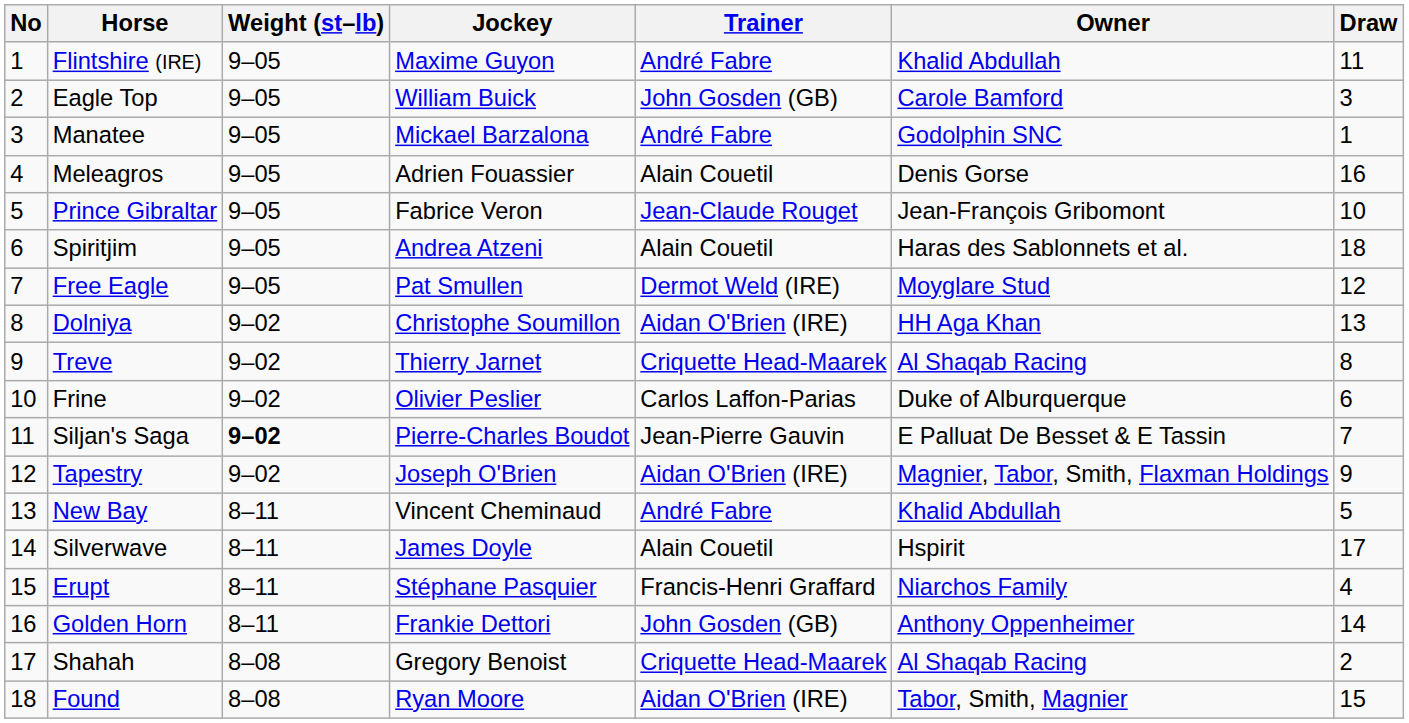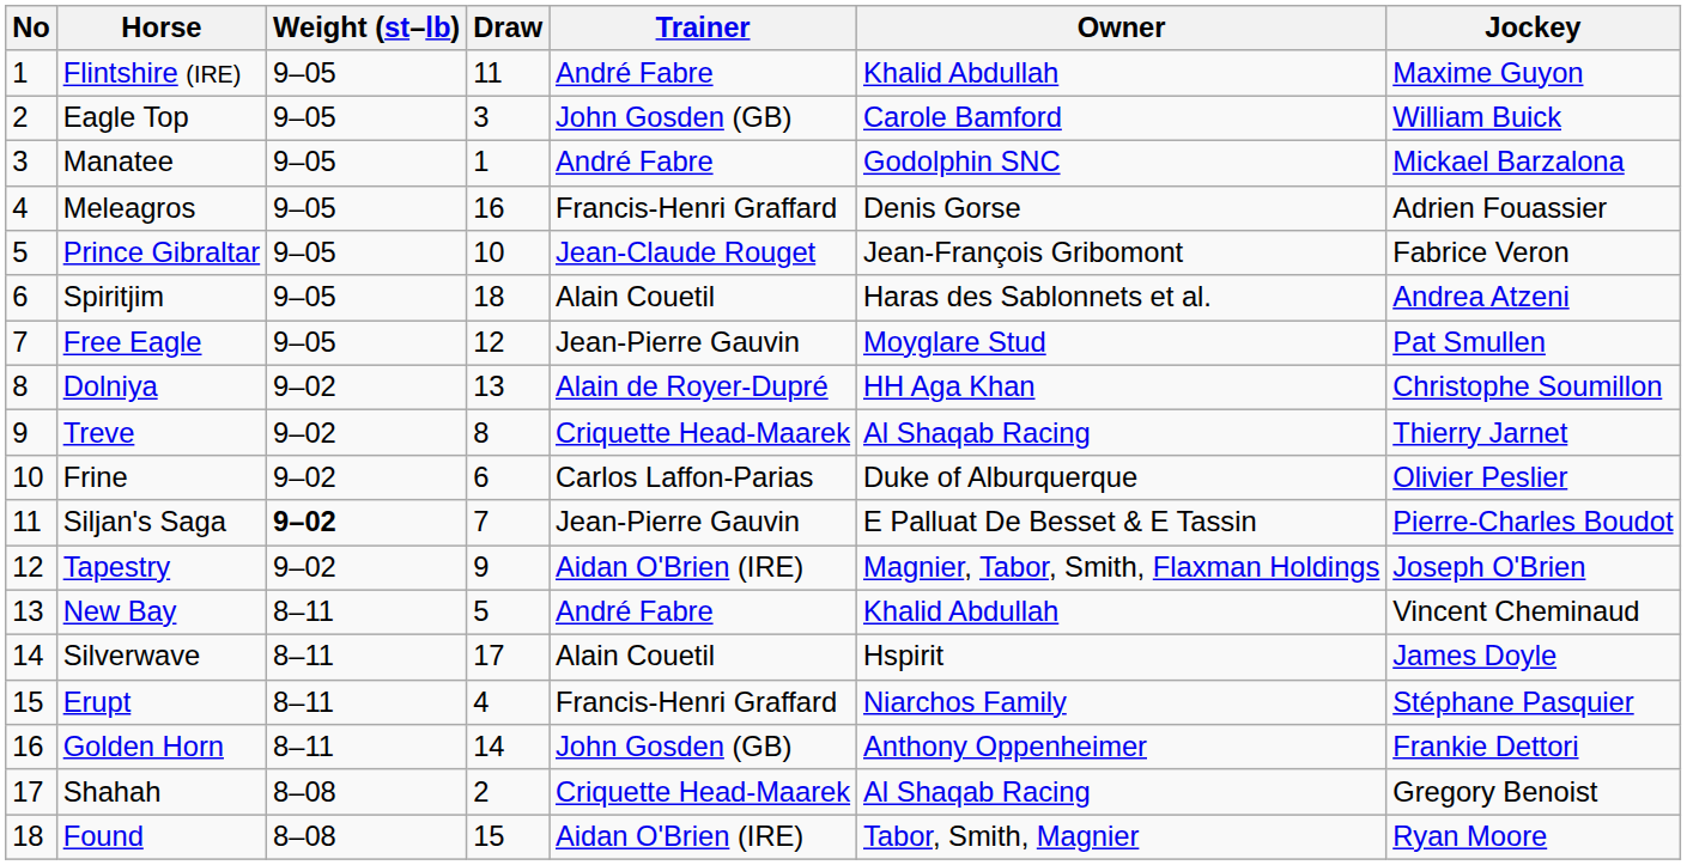columns swapped: Jockey <-> Draw
Meleagros | Trainer: Alain Couetil -> Francis-Henri Graffard
Free Eagle | Trainer: Dermot Weld (IRE) -> Jean-Pierre Gauvin
Dolniya | Trainer: Aidan O'Brien (IRE) -> Alain de Royer-Dupré
